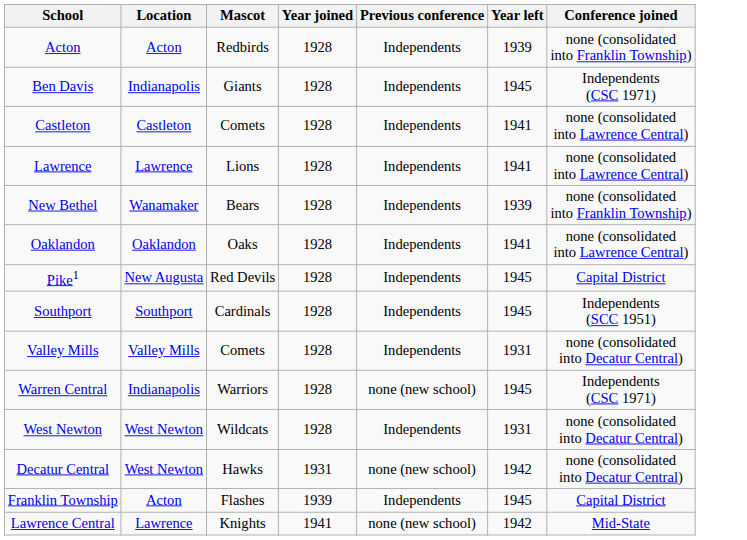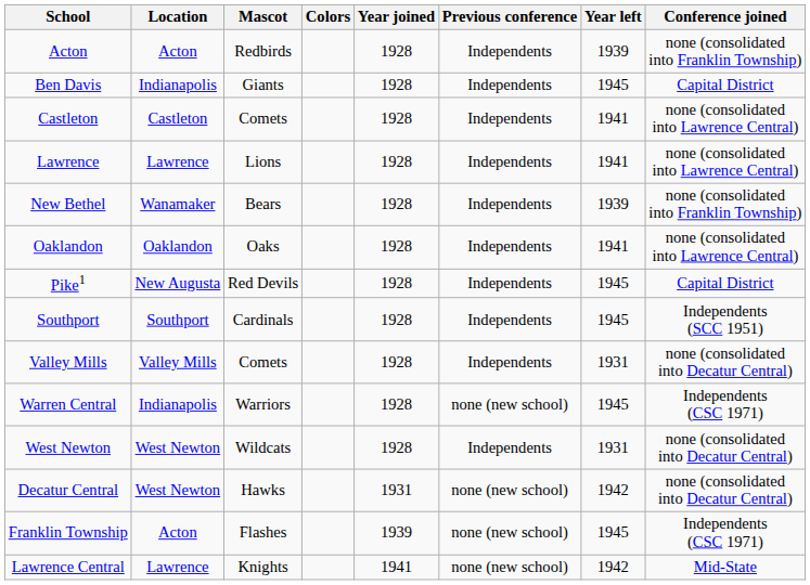+ column: Colors
Ben Davis | Conference joined: Independents (CSC 1971) -> Capital District
Franklin Township | Previous conference: Independents -> none (new school)
Franklin Township | Conference joined: Capital District -> Independents (CSC 1971)
